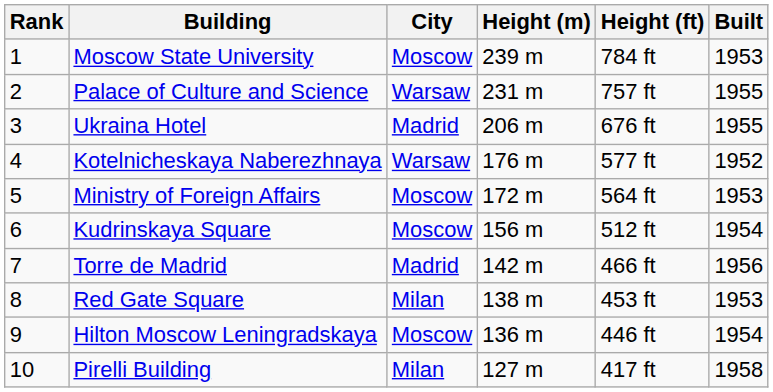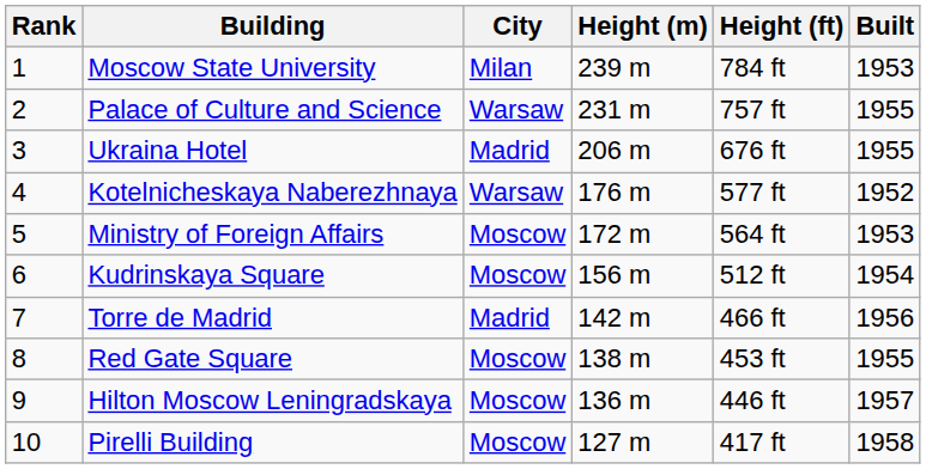Moscow State University | City: Moscow -> Milan
Red Gate Square | City: Milan -> Moscow
Red Gate Square | Built: 1953 -> 1955
Hilton Moscow Leningradskaya | Built: 1954 -> 1957
Pirelli Building | City: Milan -> Moscow
